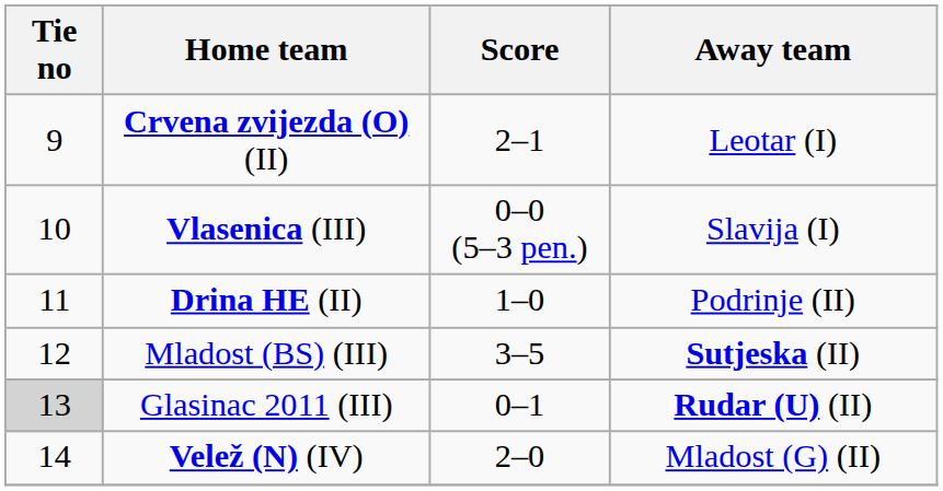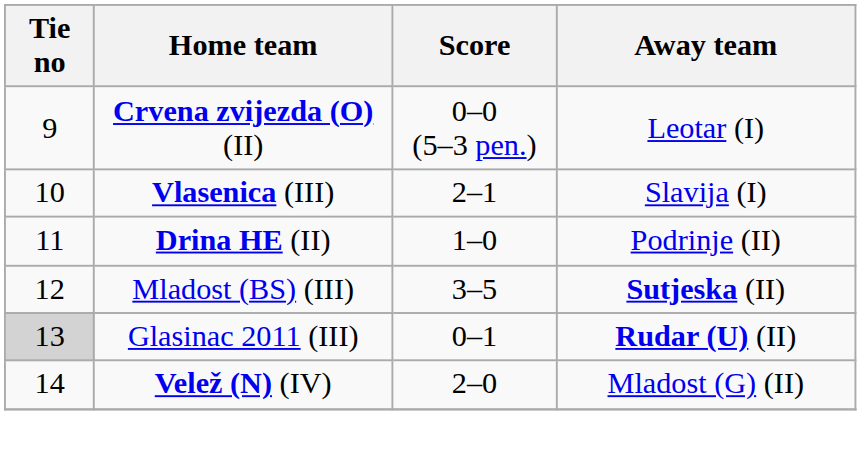Crvena zvijezda (O) (II) | Score: 2–1 -> 0–0 (5–3 pen.)
Vlasenica (III) | Score: 0–0 (5–3 pen.) -> 2–1
